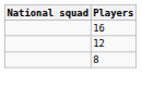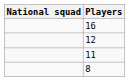+ row: 11
